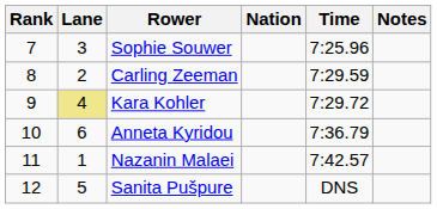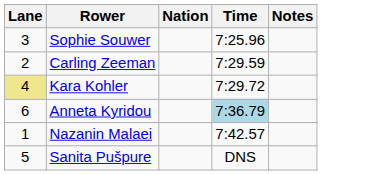- column: Rank | 7 | 8 | 9 | 10 | 11 | 12
Anneta Kyridou | Time: no background -> lightblue background
